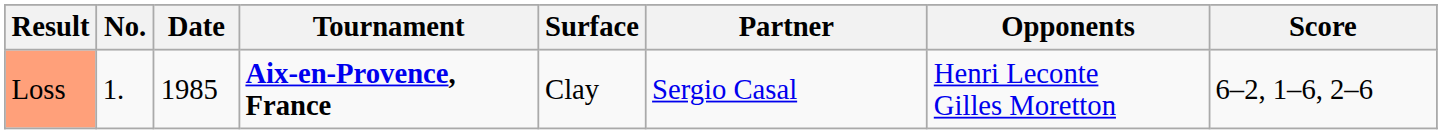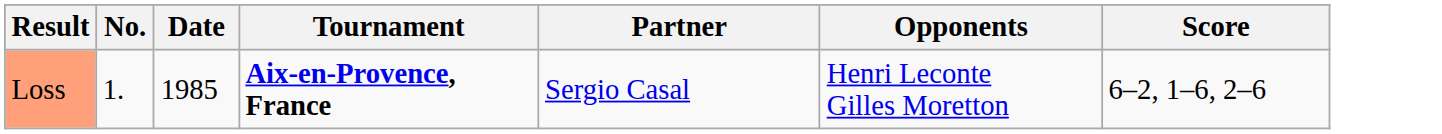- column: Surface | Clay
